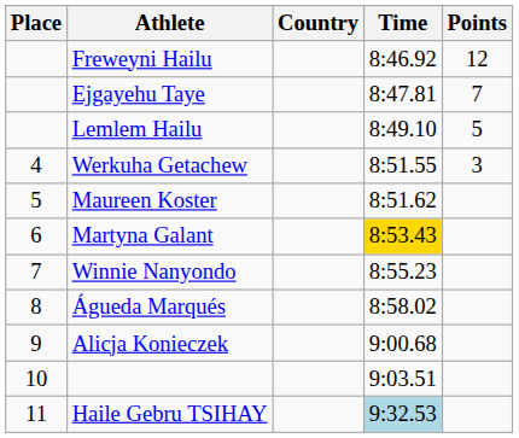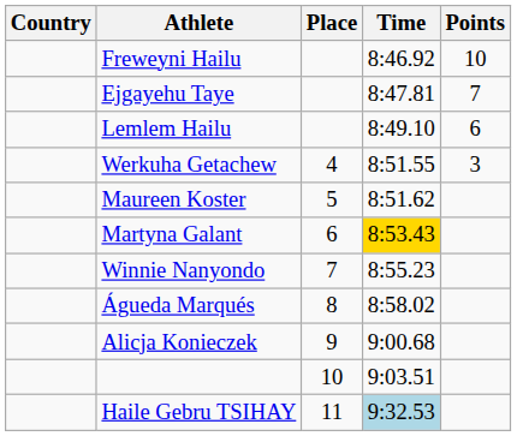columns swapped: Place <-> Country
Freweyni Hailu | Points: 12 -> 10
Lemlem Hailu | Points: 5 -> 6
